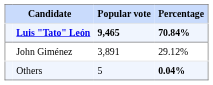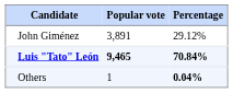rows swapped: Luis "Tato" León <-> John Giménez
Others | Popular vote: 5 -> 1
